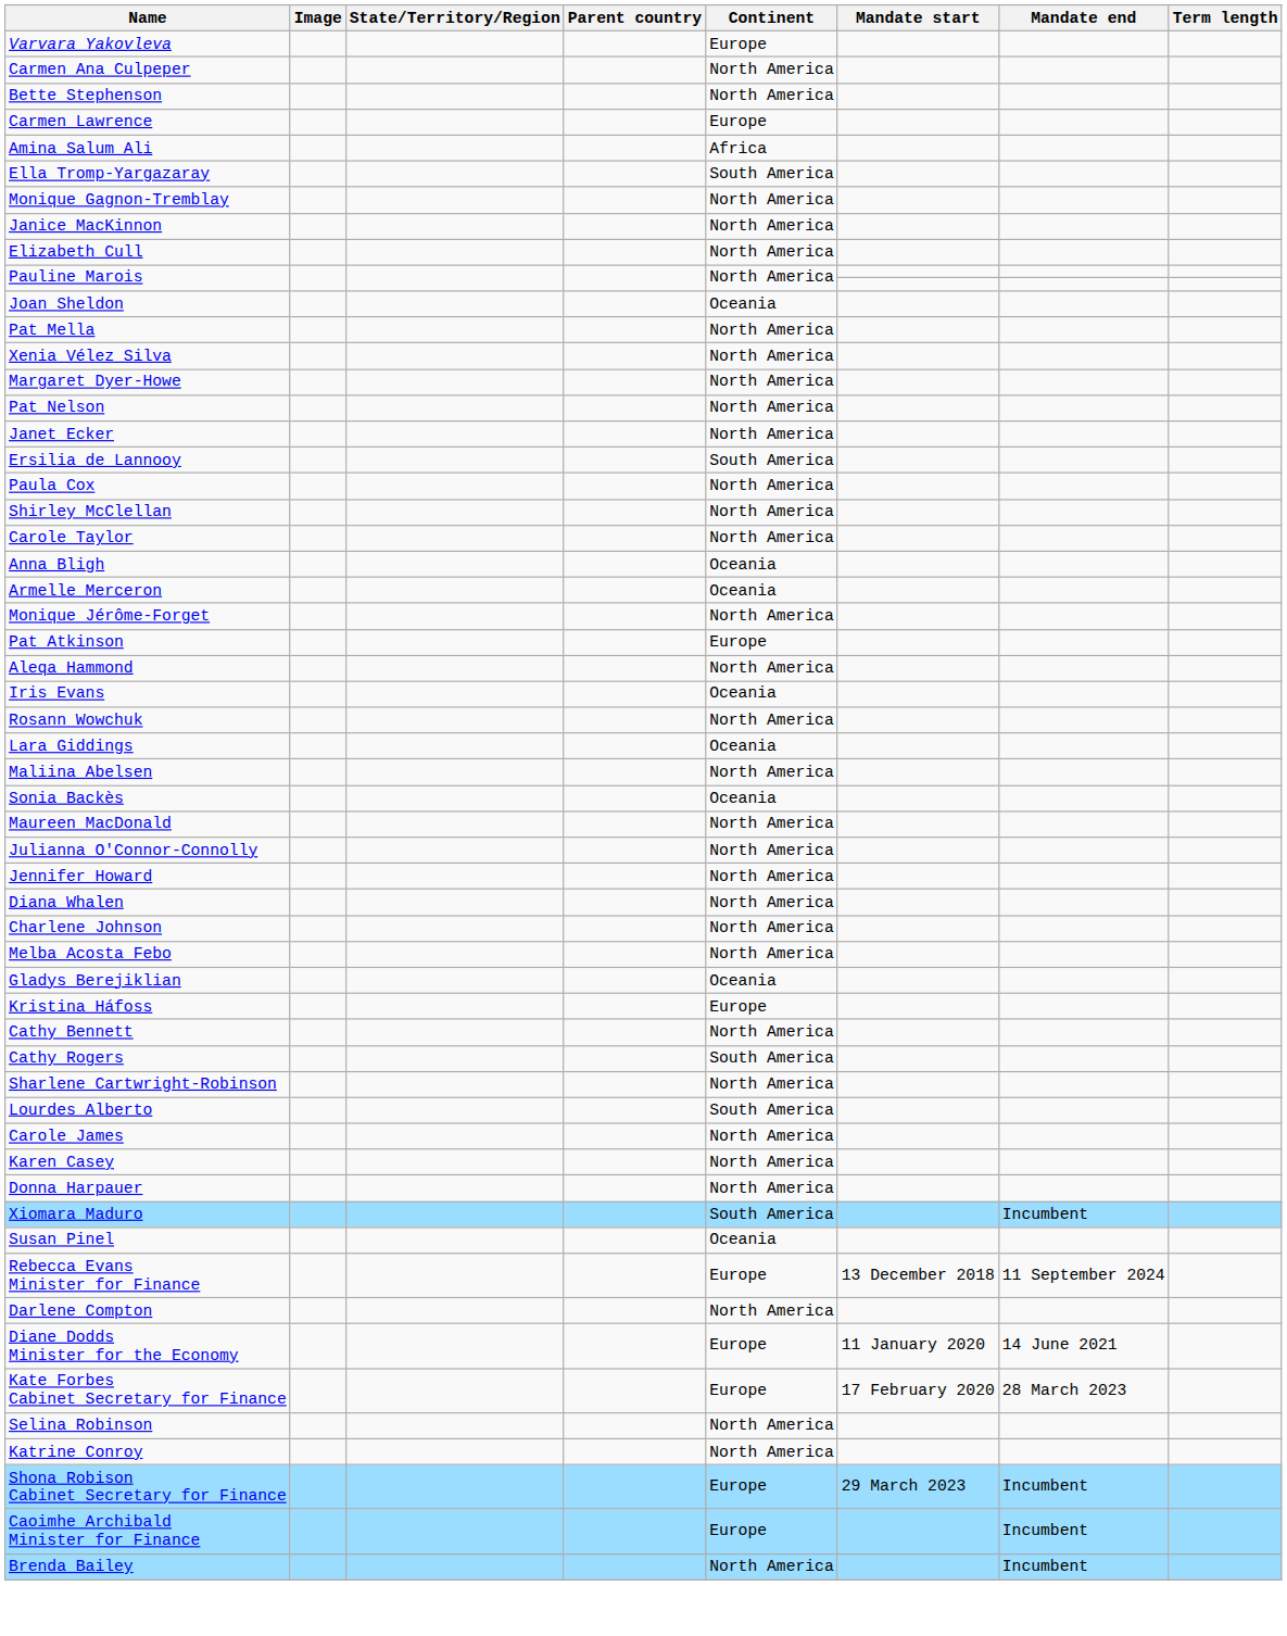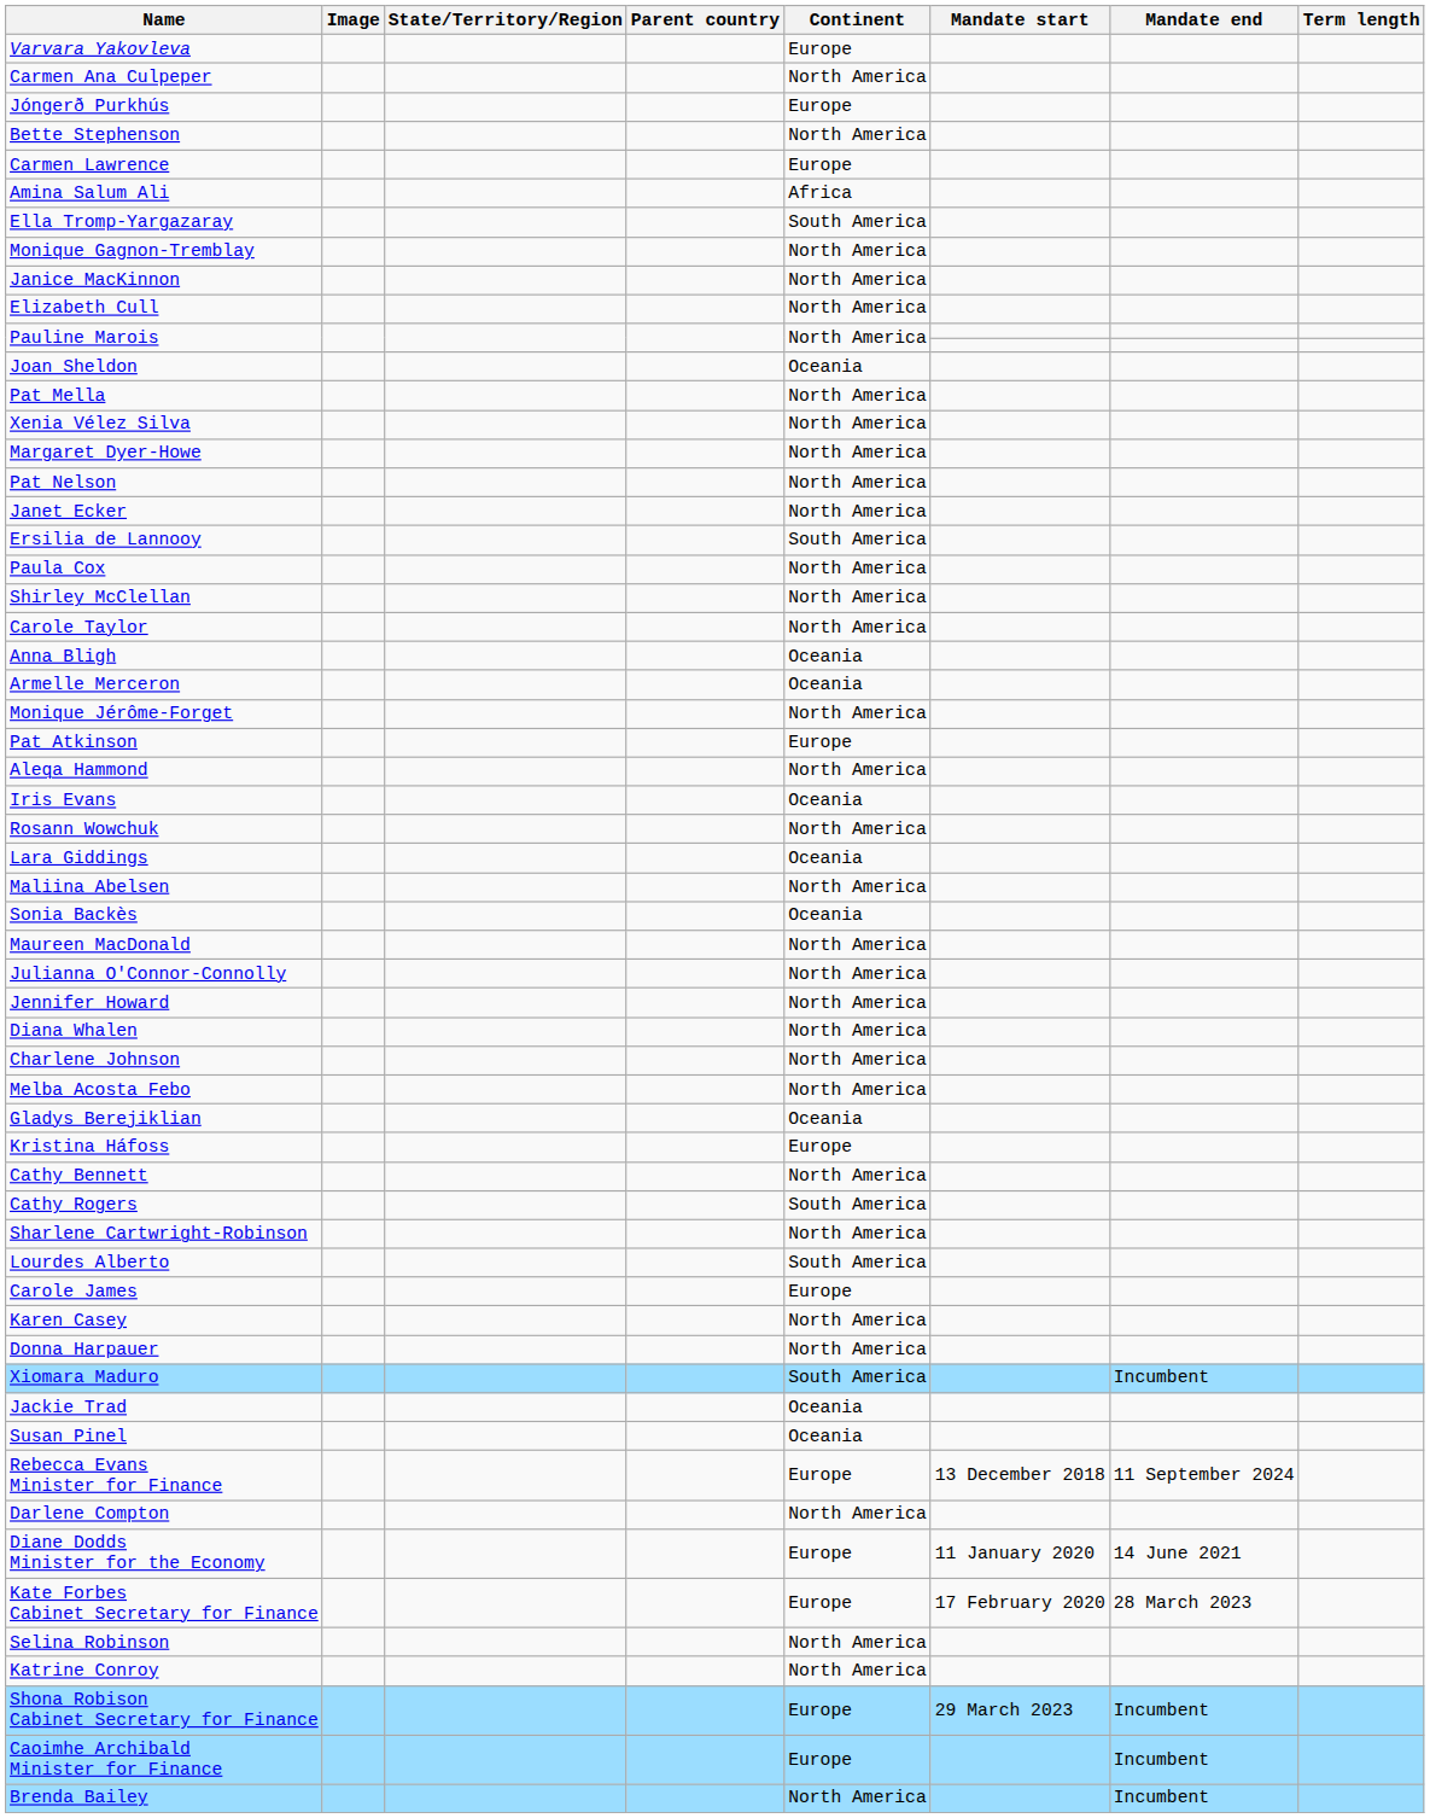+ row: Jóngerð Purkhús | Europe
Carole James | Continent: North America -> Europe
+ row: Jackie Trad | Oceania
